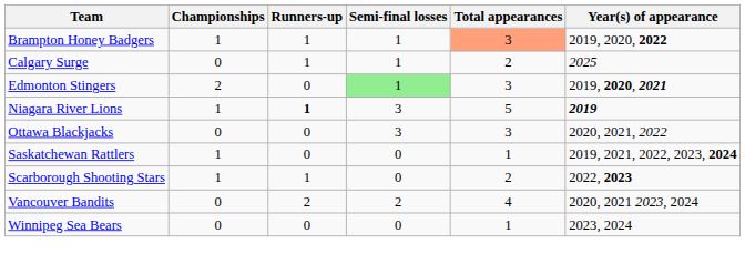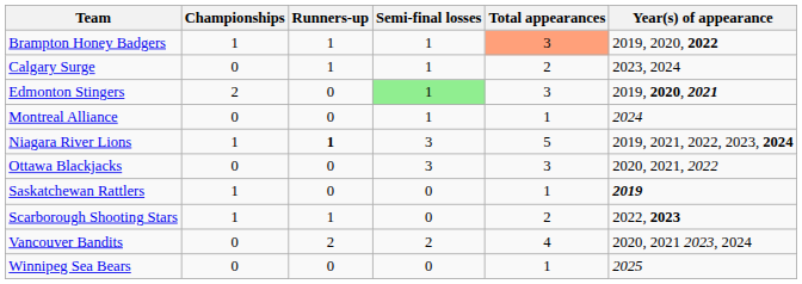Calgary Surge | Year(s) of appearance: 2025 -> 2023, 2024
+ row: Montreal Alliance | 0 | 0 | 1 | 1 | 2024
Niagara River Lions | Year(s) of appearance: 2019 -> 2019, 2021, 2022, 2023, 2024
Saskatchewan Rattlers | Year(s) of appearance: 2019, 2021, 2022, 2023, 2024 -> 2019
Winnipeg Sea Bears | Year(s) of appearance: 2023, 2024 -> 2025
